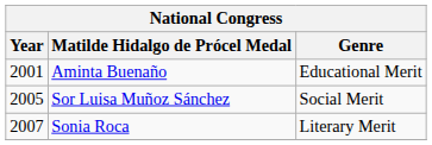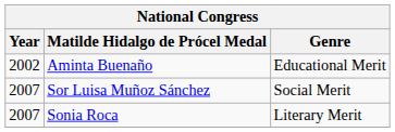Aminta Buenaño | Year: 2001 -> 2002
Sor Luisa Muñoz Sánchez | Year: 2005 -> 2007
